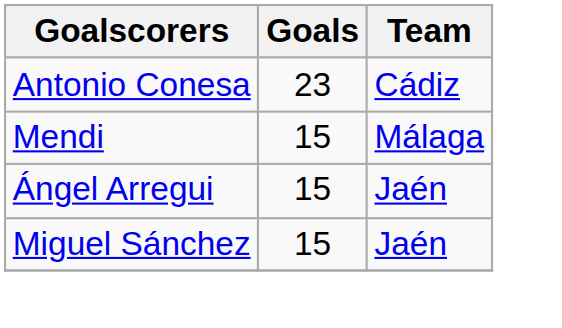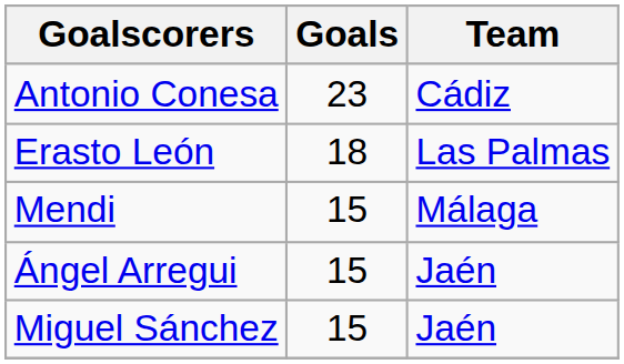+ row: Erasto León | 18 | Las Palmas
